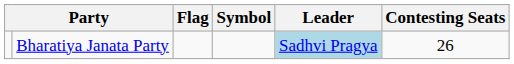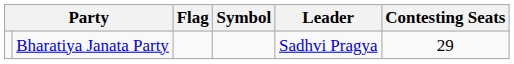Bharatiya Janata Party | Leader: lightblue background -> no background
Bharatiya Janata Party | Contesting Seats: 26 -> 29
